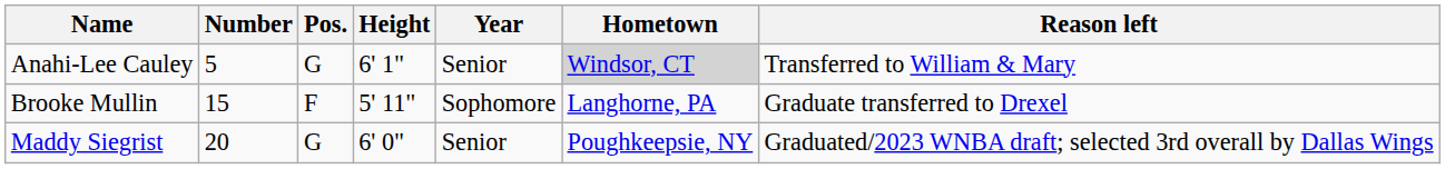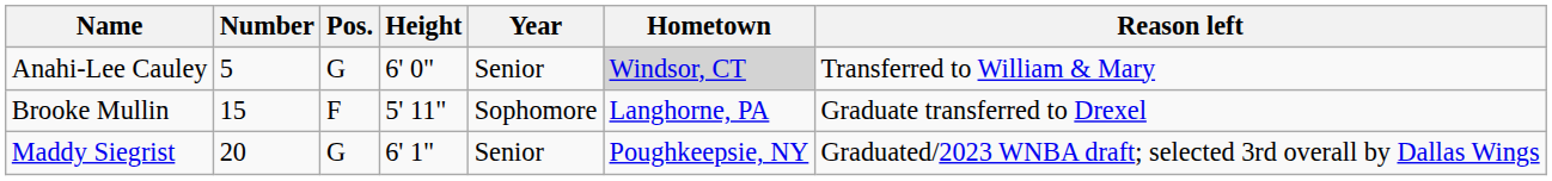Anahi-Lee Cauley | Height: 6' 1" -> 6' 0"
Maddy Siegrist | Height: 6' 0" -> 6' 1"
